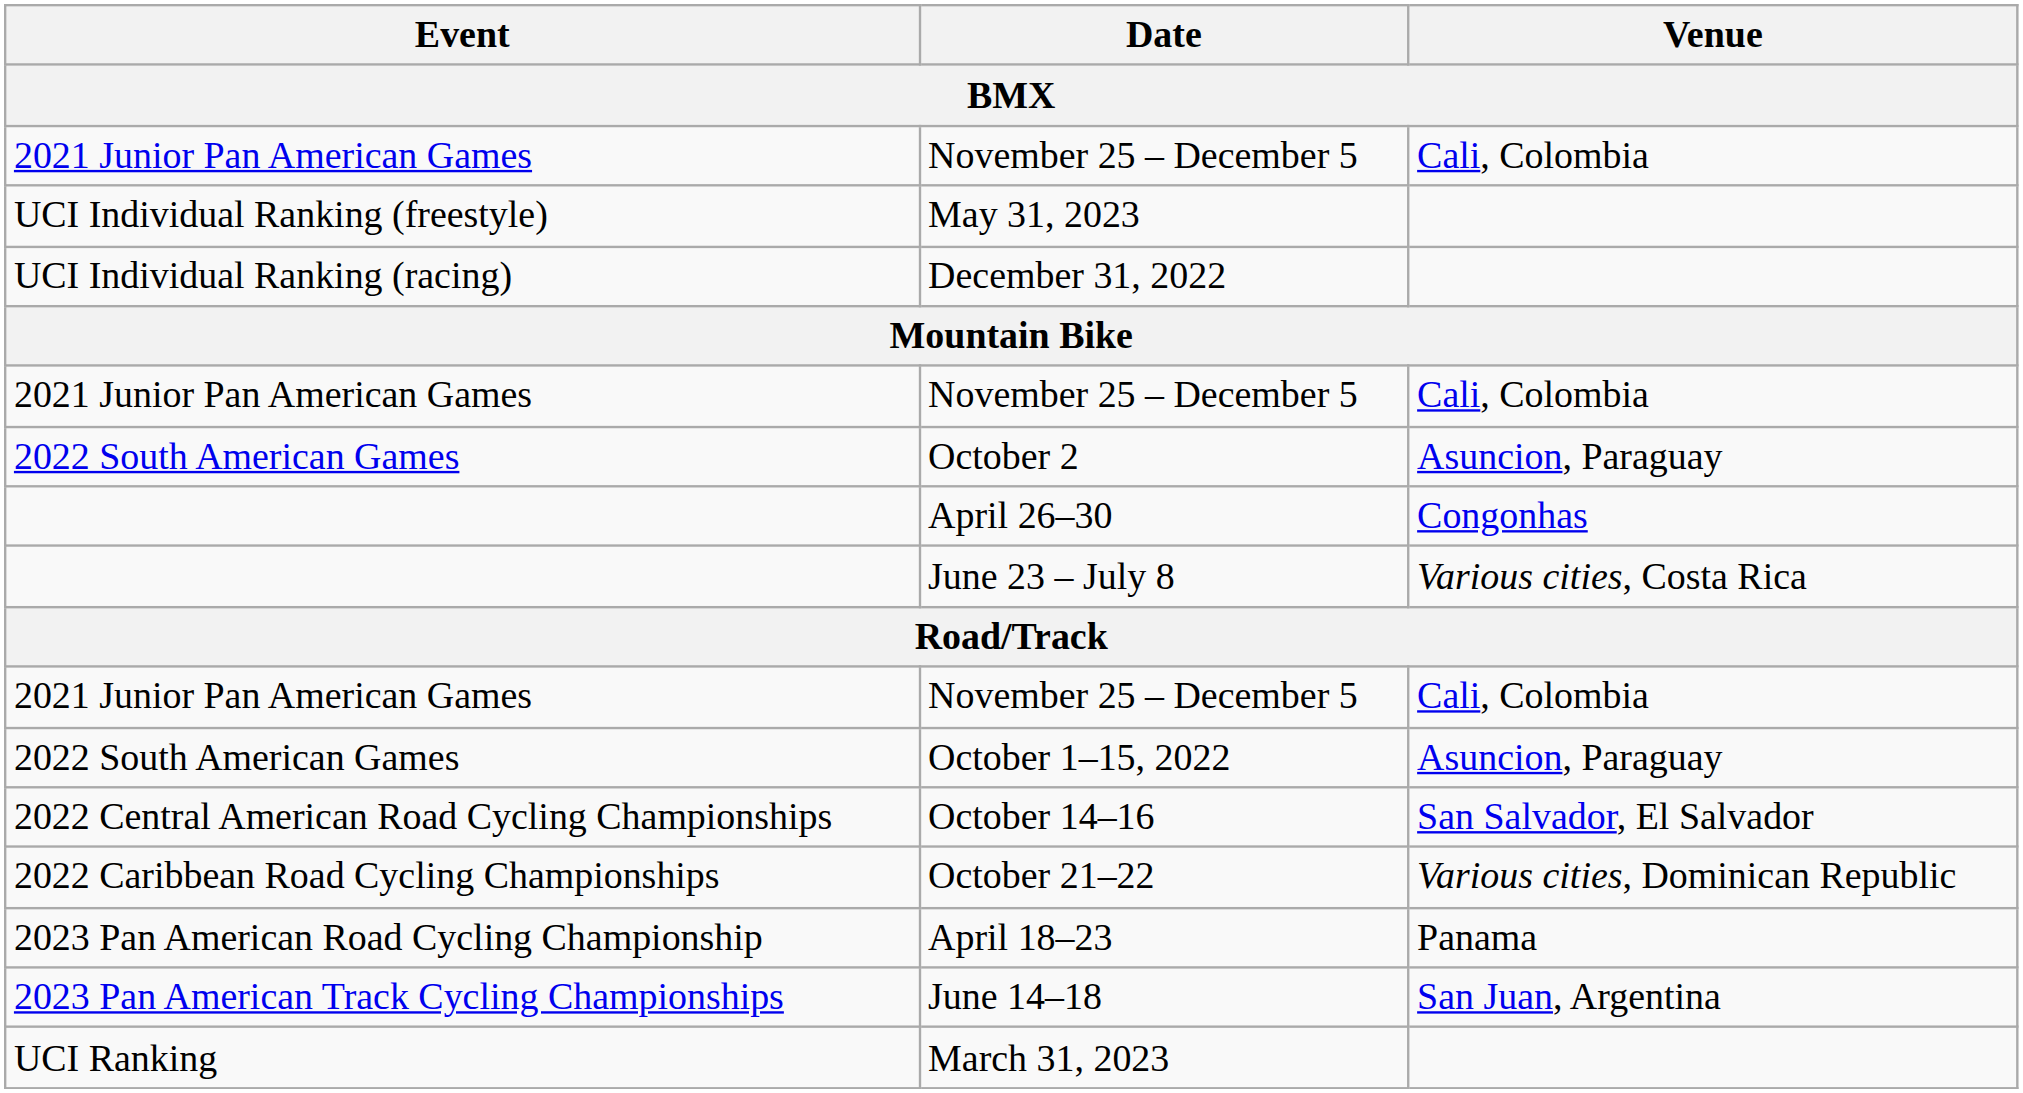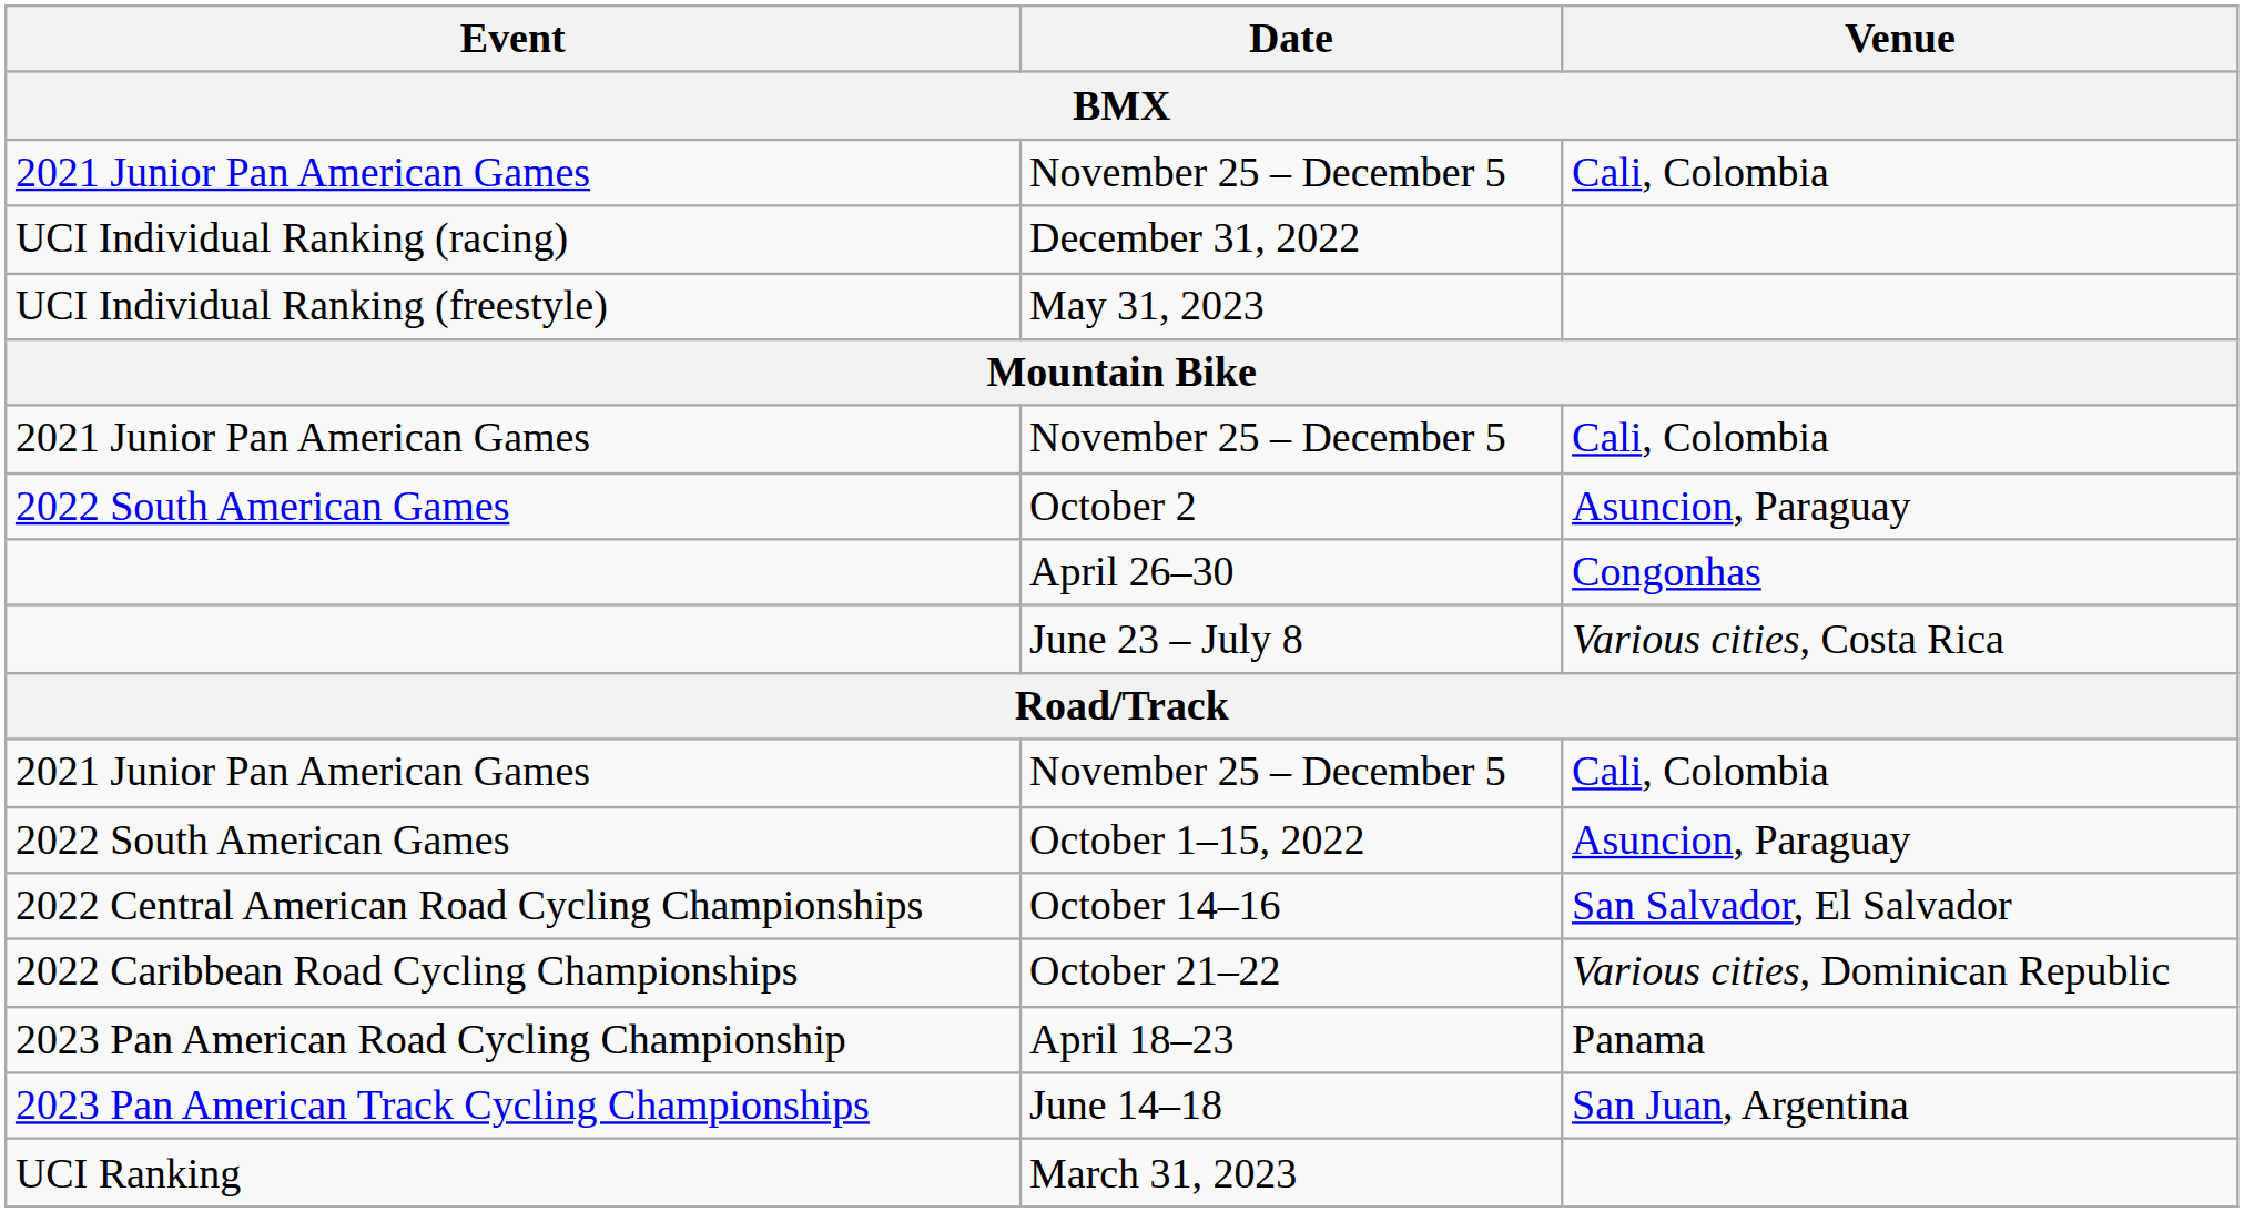rows swapped: December 31, 2022 <-> May 31, 2023
